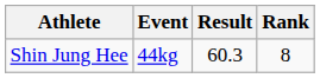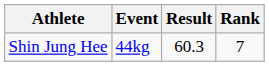Shin Jung Hee | Rank: 8 -> 7
